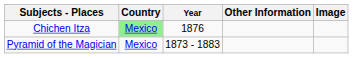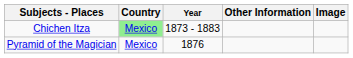Chichen Itza | Year: 1876 -> 1873 - 1883
Pyramid of the Magician | Year: 1873 - 1883 -> 1876
